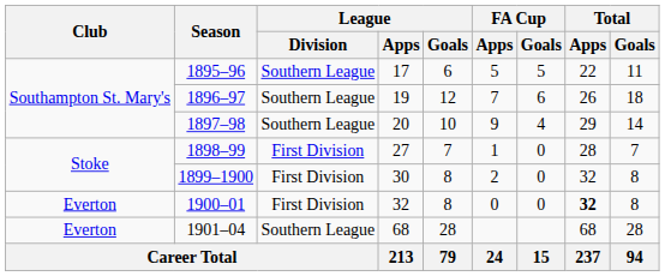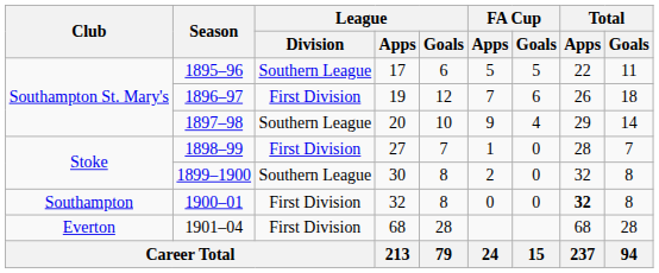1896–97 | League / Division: Southern League -> First Division
1899–1900 | League / Division: First Division -> Southern League
1900–01 | Club: Everton -> Southampton
1901–04 | League / Division: Southern League -> First Division
